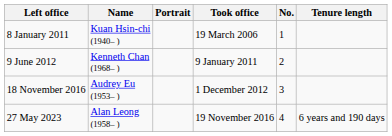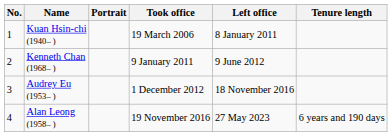columns swapped: No. <-> Left office
